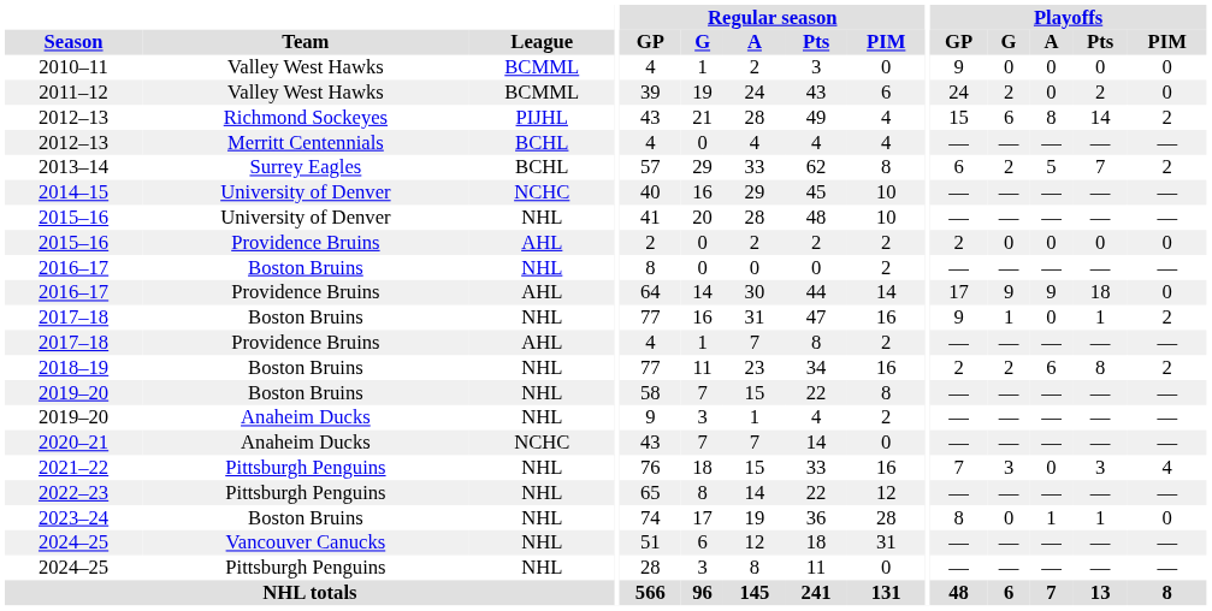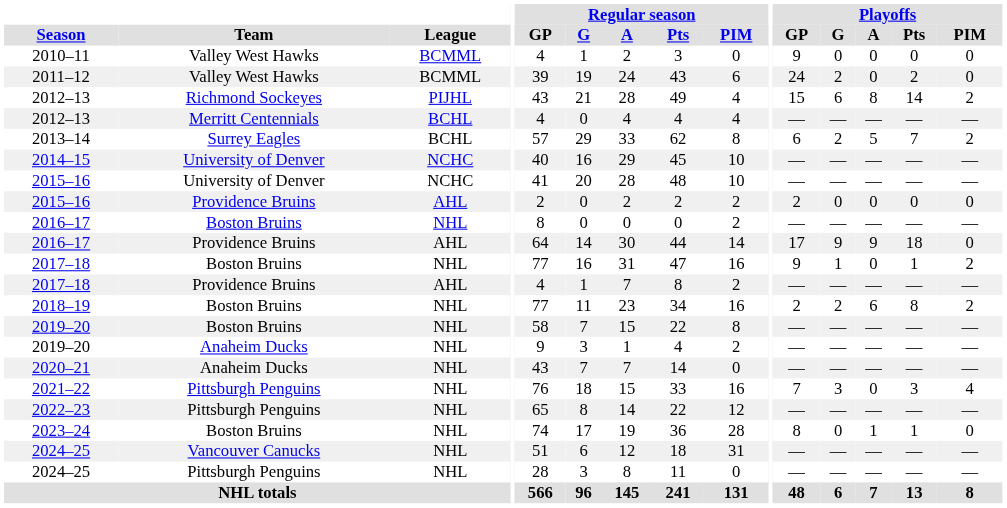2015–16 / University of Denver | League: NHL -> NCHC
2020–21 | League: NCHC -> NHL
